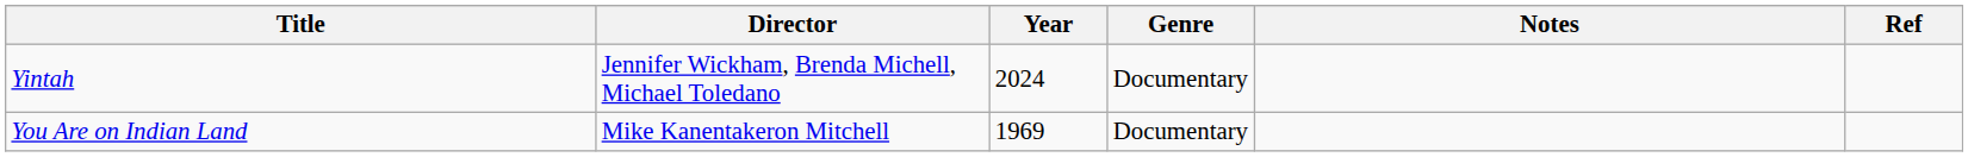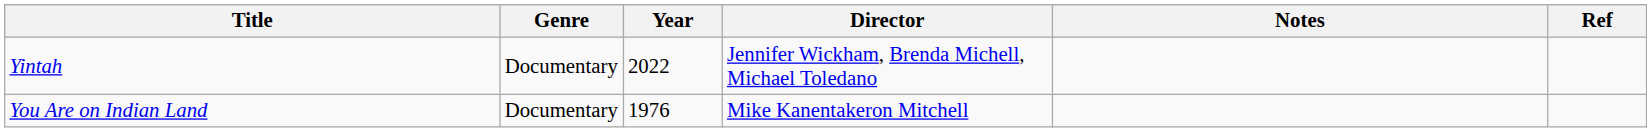columns swapped: Director <-> Genre
Yintah | Year: 2024 -> 2022
You Are on Indian Land | Year: 1969 -> 1976
